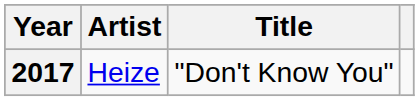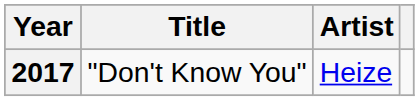columns swapped: Title <-> Artist
